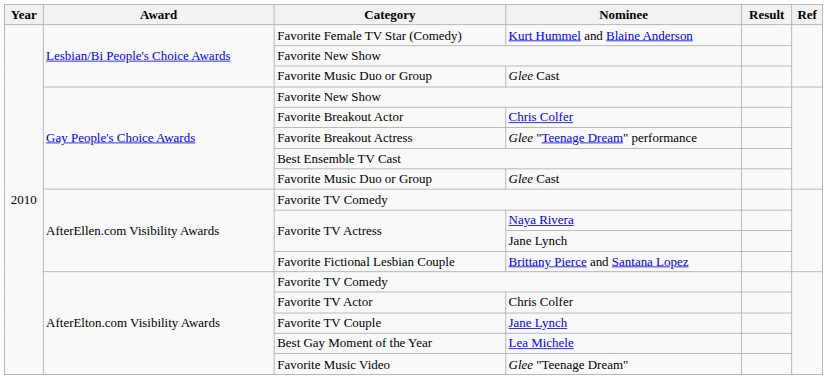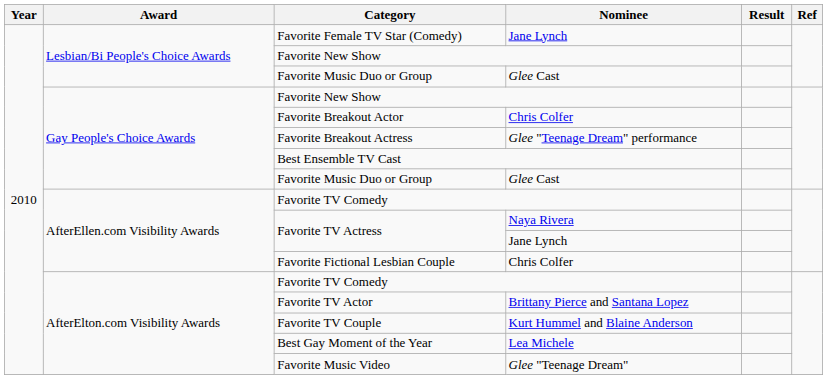Favorite Female TV Star (Comedy) | Nominee: Kurt Hummel and Blaine Anderson -> Jane Lynch
Favorite Fictional Lesbian Couple | Nominee: Brittany Pierce and Santana Lopez -> Chris Colfer
Favorite TV Actor | Nominee: Chris Colfer -> Brittany Pierce and Santana Lopez
Favorite TV Couple | Nominee: Jane Lynch -> Kurt Hummel and Blaine Anderson
